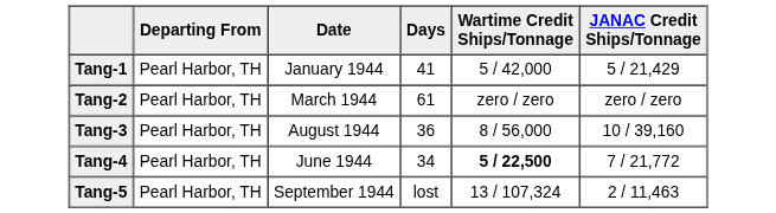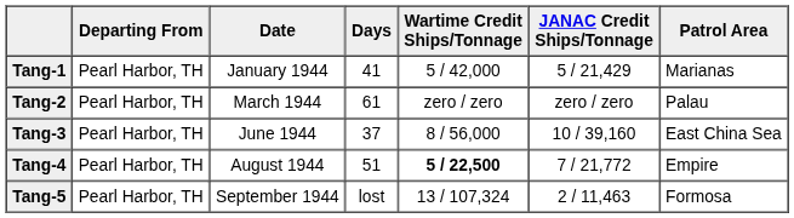+ column: Patrol Area | Marianas | Palau | East China Sea | Empire | Formosa
Tang-3 | Date: August 1944 -> June 1944
Tang-3 | Days: 36 -> 37
Tang-4 | Date: June 1944 -> August 1944
Tang-4 | Days: 34 -> 51
